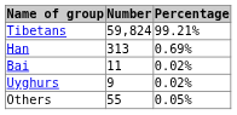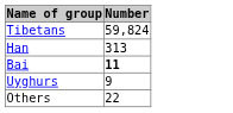- column: Percentage | 99.21% | 0.69% | 0.02% | 0.02% | 0.05%
Bai | Number: normal -> bold
Others | Number: 55 -> 22
